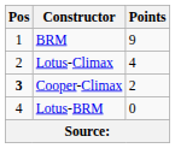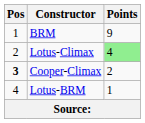Lotus-Climax | Points: no background -> lightgreen background
Lotus-BRM | Points: 0 -> 1
